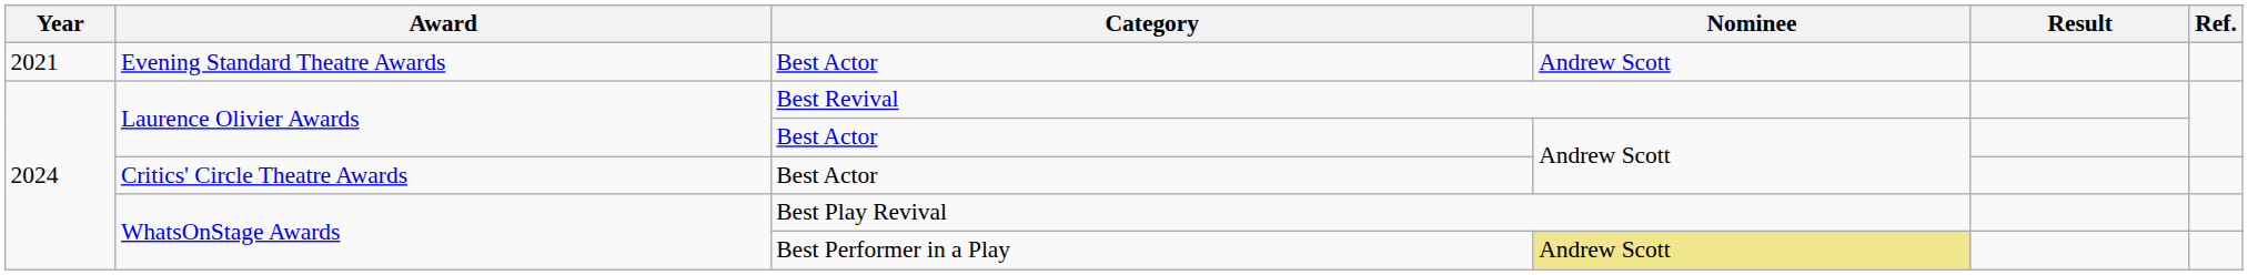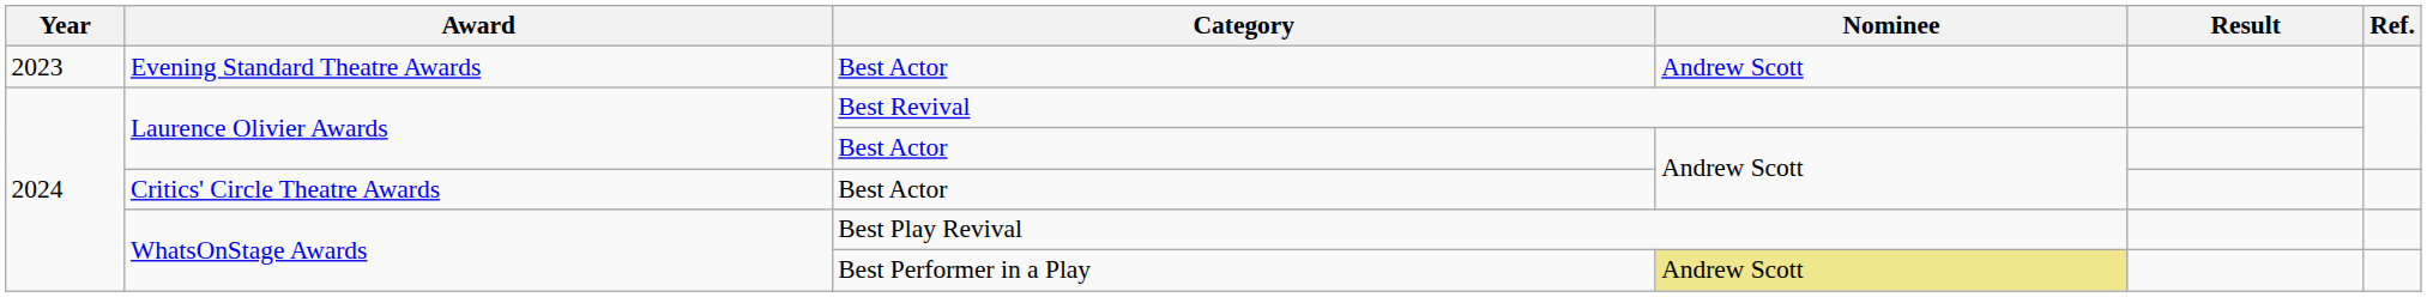Evening Standard Theatre Awards | Year: 2021 -> 2023
